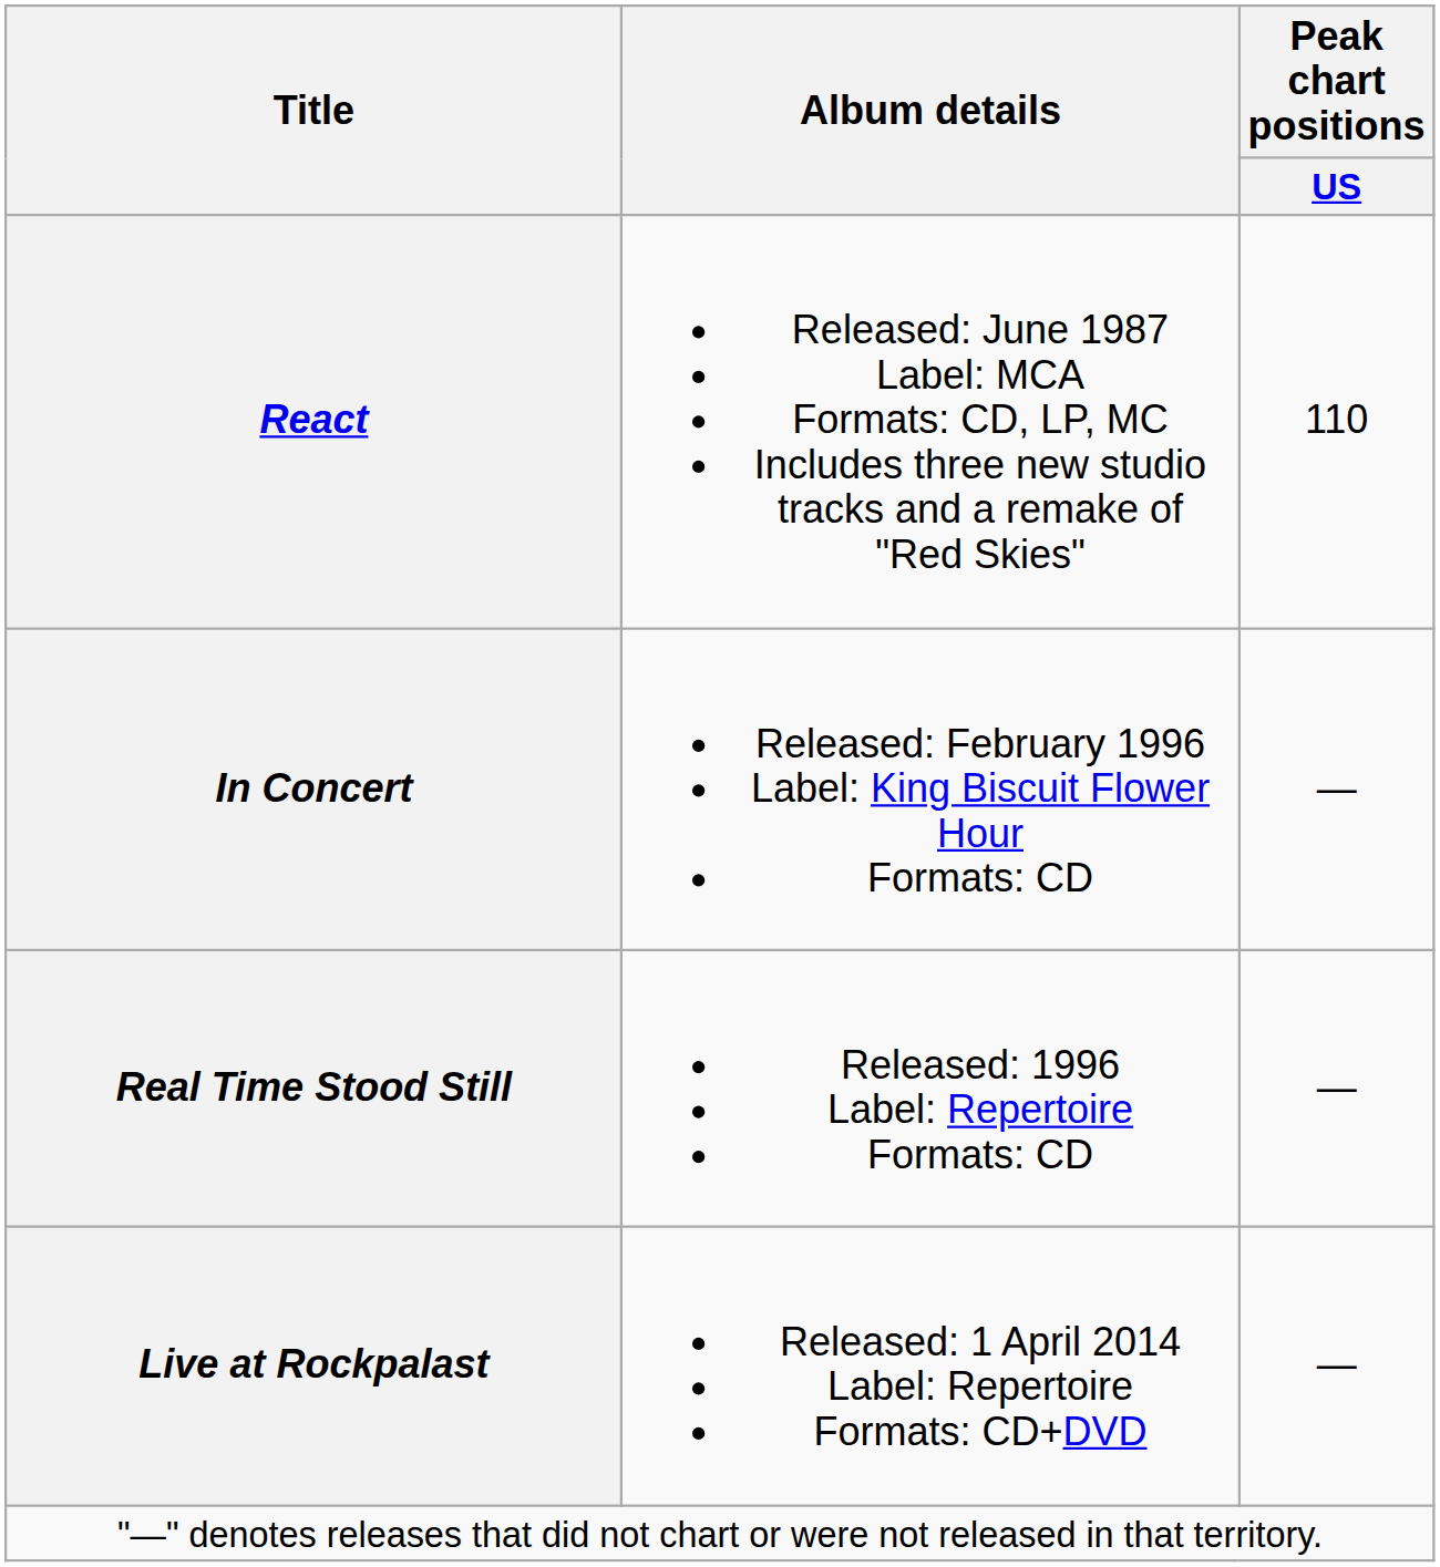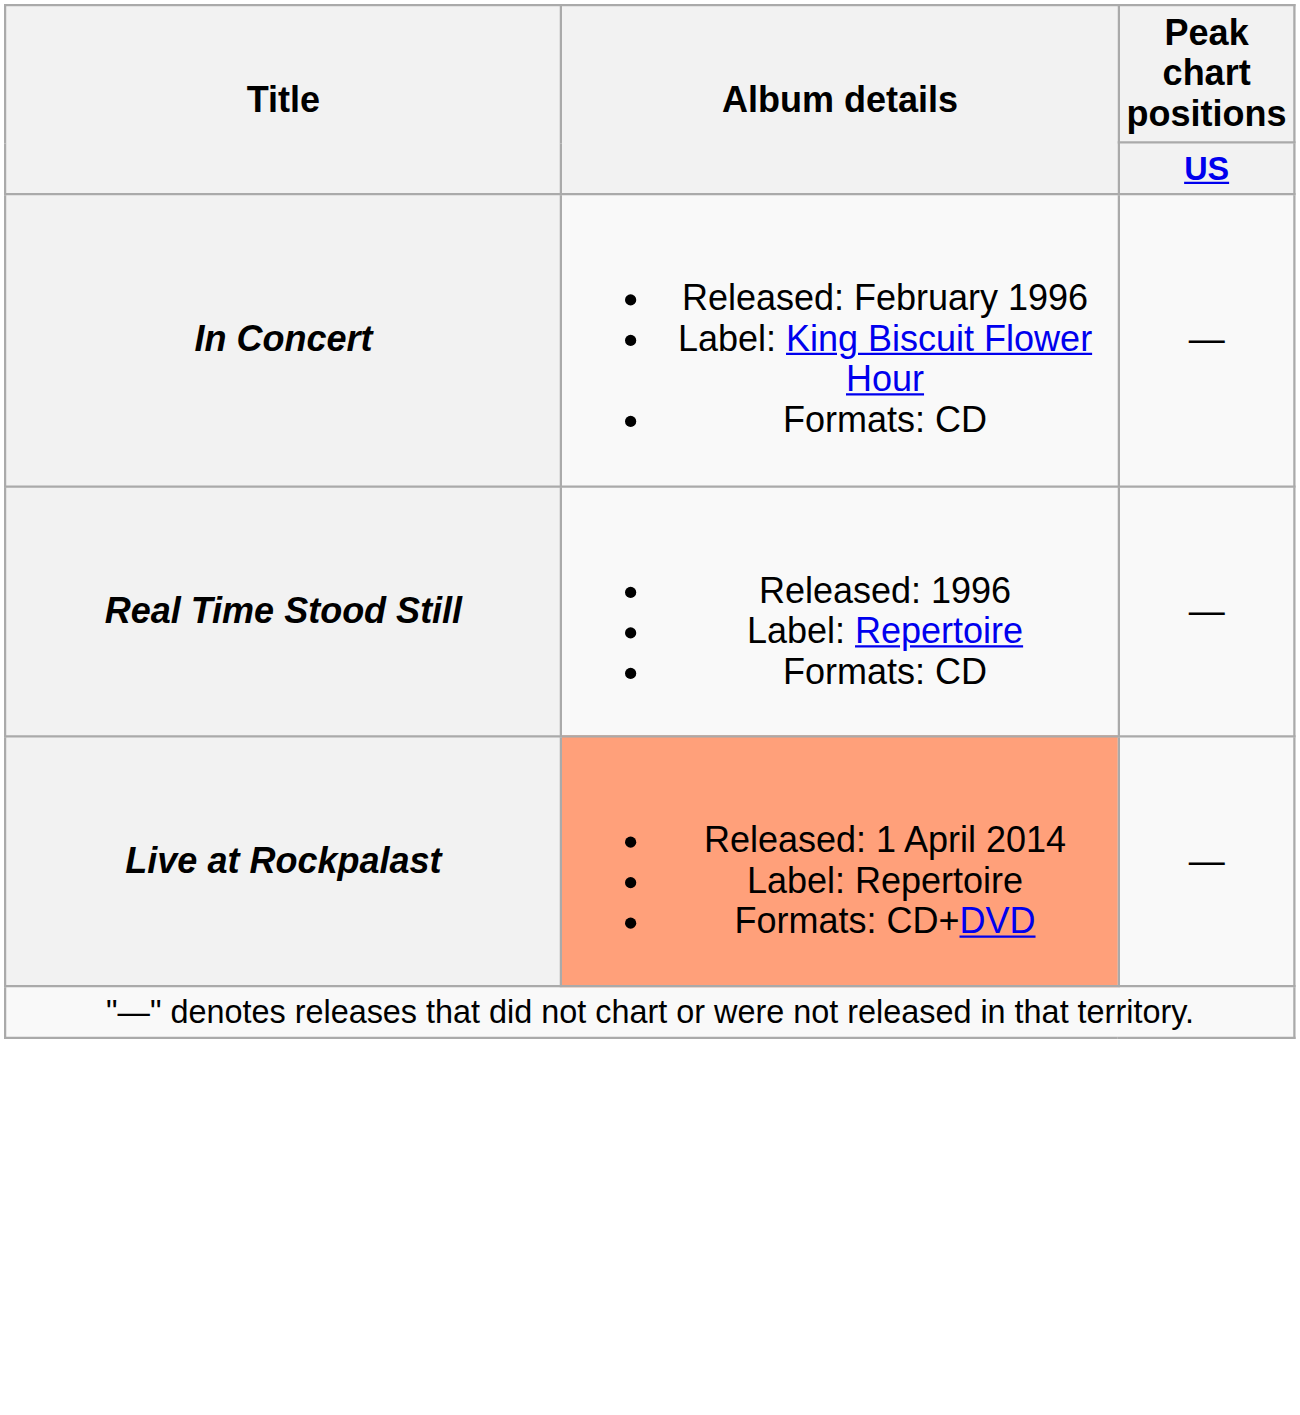- row: React | Released: June 1987 Label: MCA Formats: CD, LP, MC Includes three new studio tracks and a remake of "Red Skies" | 110
Live at Rockpalast | Album details: no background -> lightsalmon background
